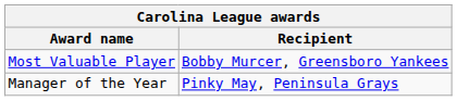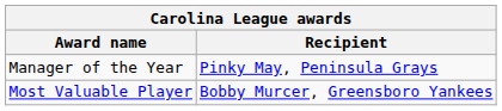rows swapped: Most Valuable Player <-> Manager of the Year
